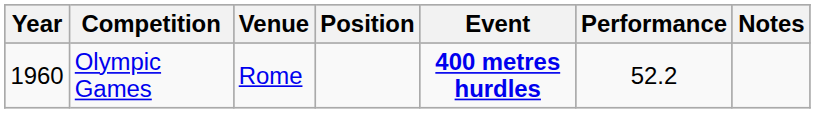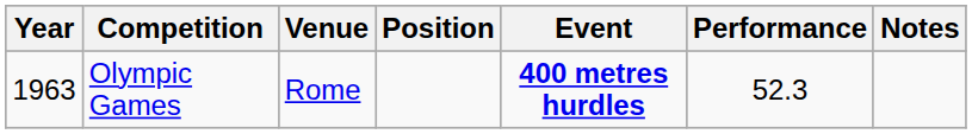Olympic Games | Year: 1960 -> 1963
Olympic Games | Performance: 52.2 -> 52.3
